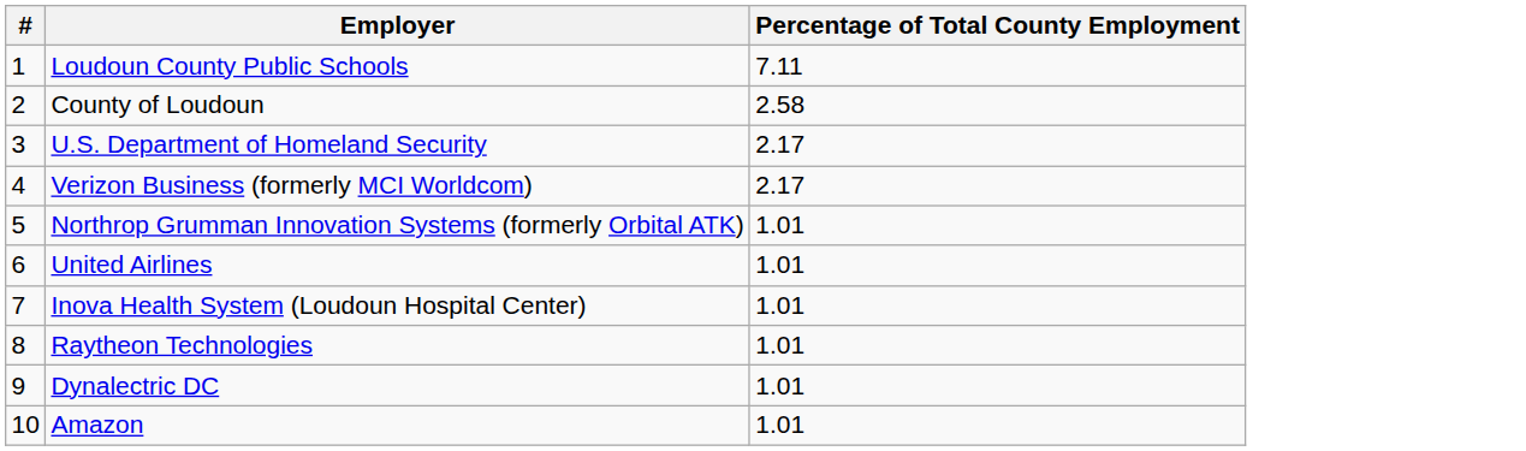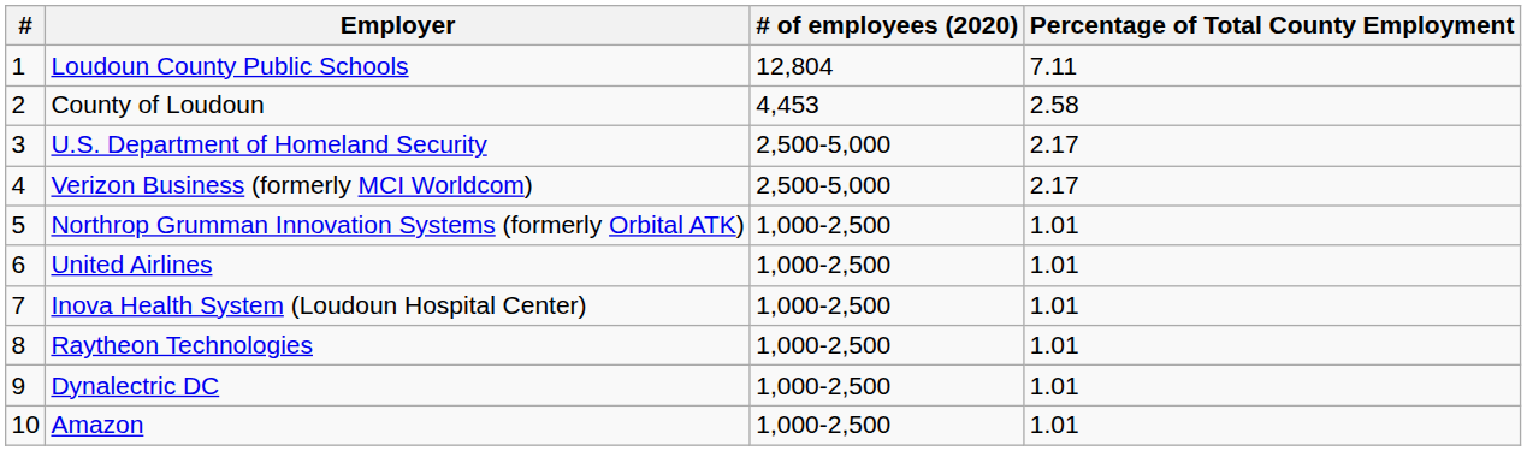+ column: # of employees (2020) | 12,804 | 4,453 | 2,500-5,000 | 2,500-5,000 | 1,000-2,500 | 1,000-2,500 | 1,000-2,500 | 1,000-2,500 | 1,000-2,500 | 1,000-2,500
